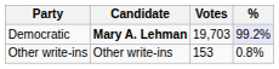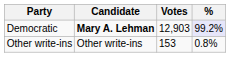Democratic | Votes: 19,703 -> 12,903
